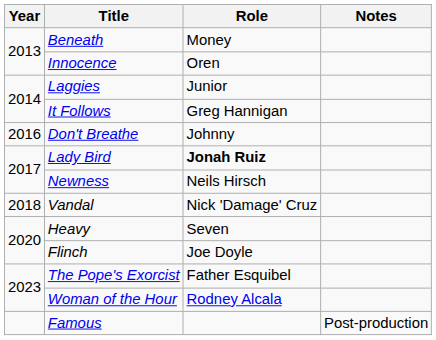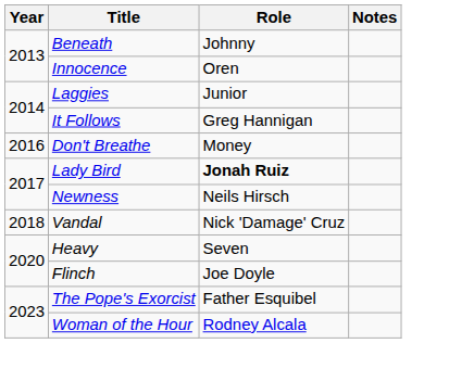Beneath | Role: Money -> Johnny
Don't Breathe | Role: Johnny -> Money
- row: Famous | Post-production
